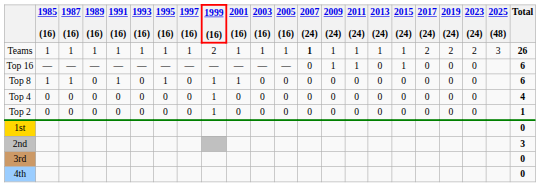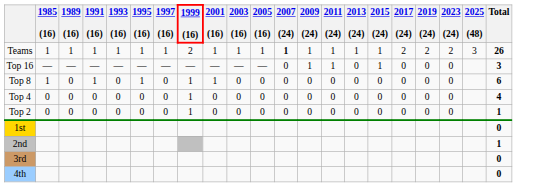- column: 1987 (16) | 1 | — | 1 | 0 | 0
Top 16 | Total: 6 -> 3
2nd | Total: 3 -> 1
